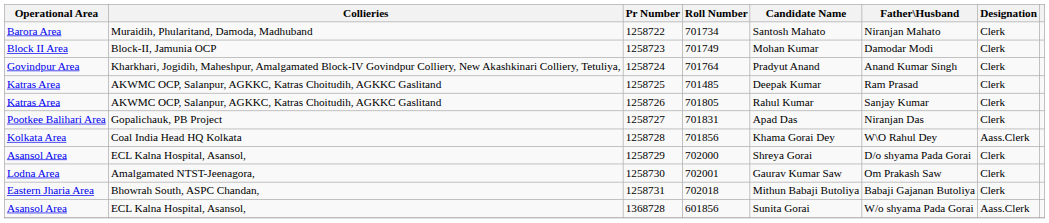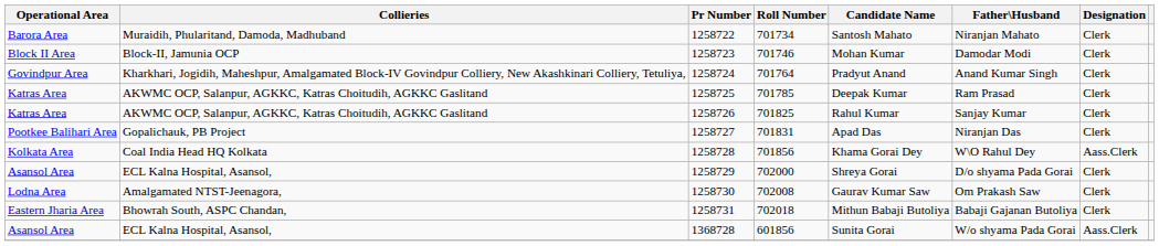1258723 | Roll Number: 701749 -> 701746
1258725 | Roll Number: 701485 -> 701785
1258726 | Roll Number: 701805 -> 701825
1258730 | Roll Number: 702001 -> 702008
